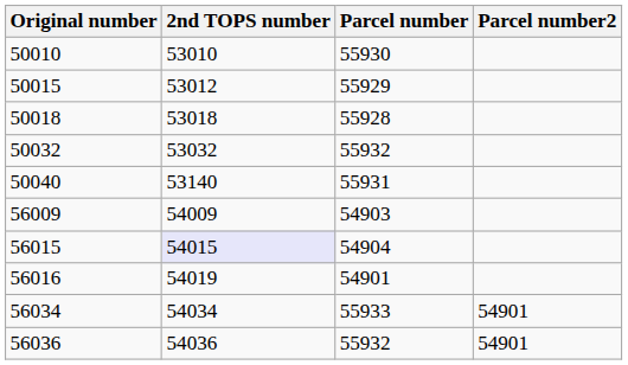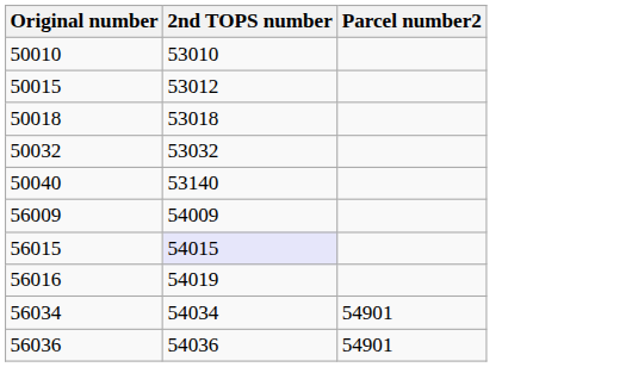- column: Parcel number | 55930 | 55929 | 55928 | 55932 | 55931 | 54903 | 54904 | 54901 | 55933 | 55932
